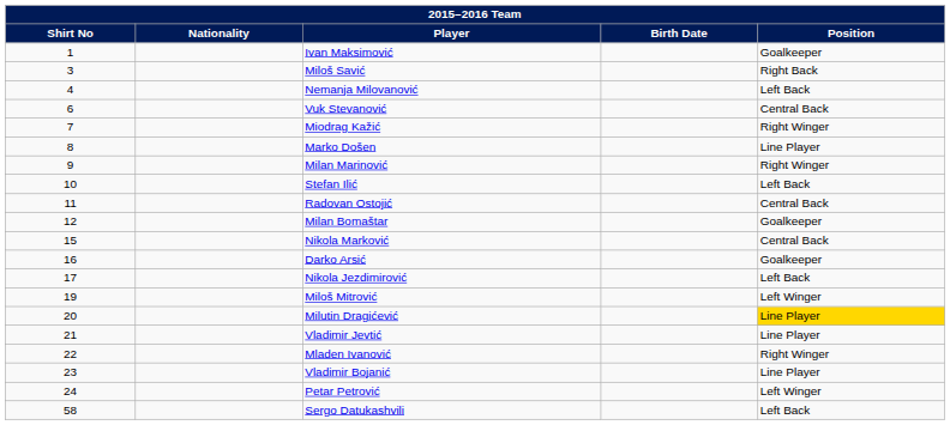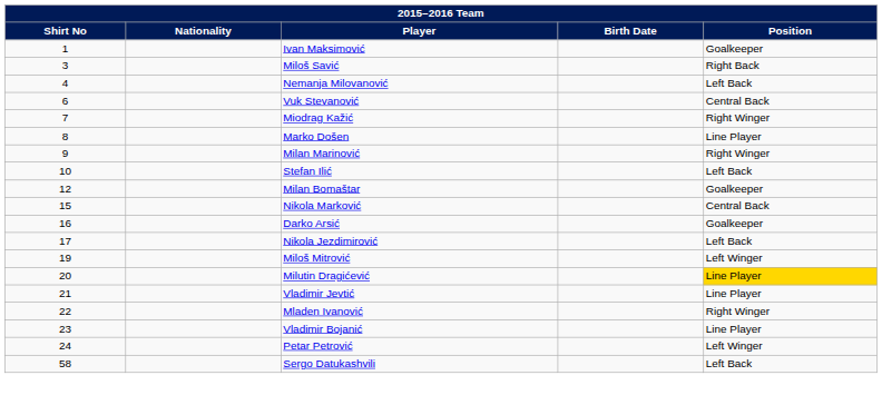- row: 11 | Radovan Ostojić | Central Back
